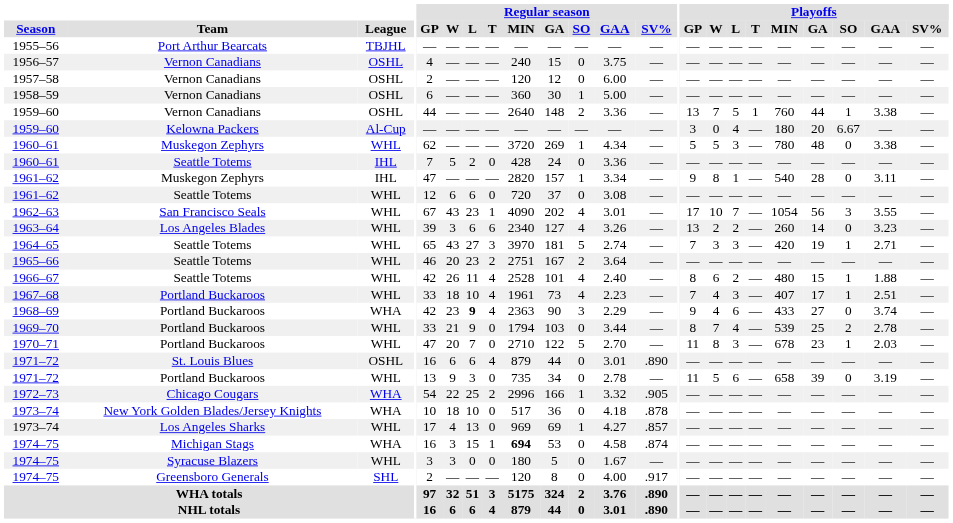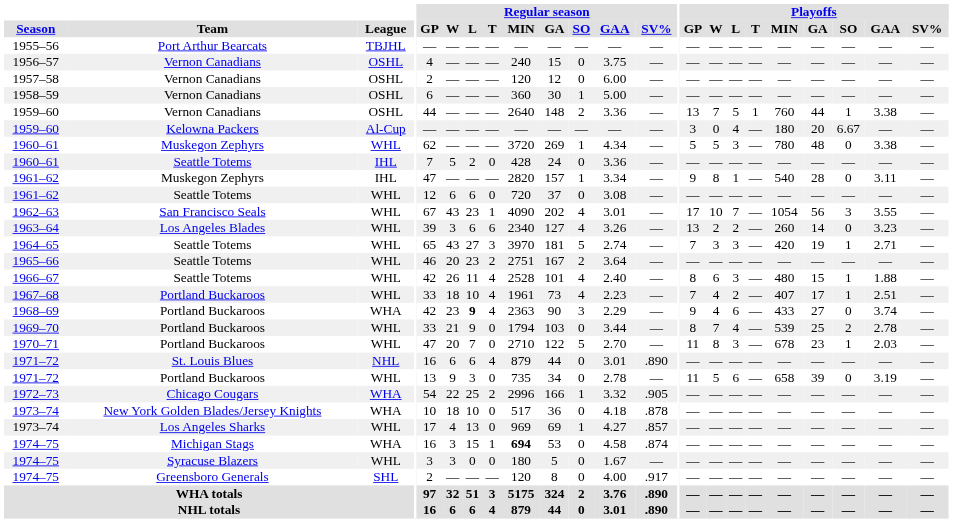1966–67 | Playoffs / L: 2 -> 3
1967–68 | Playoffs / L: 3 -> 2
1971–72 / St. Louis Blues | League: OSHL -> NHL
